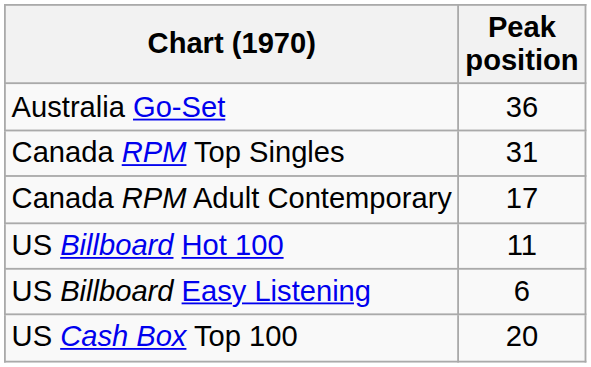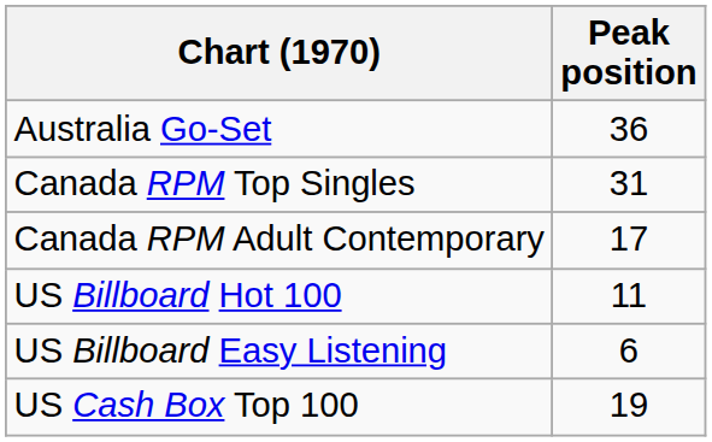US Cash Box Top 100 | Peak position: 20 -> 19
